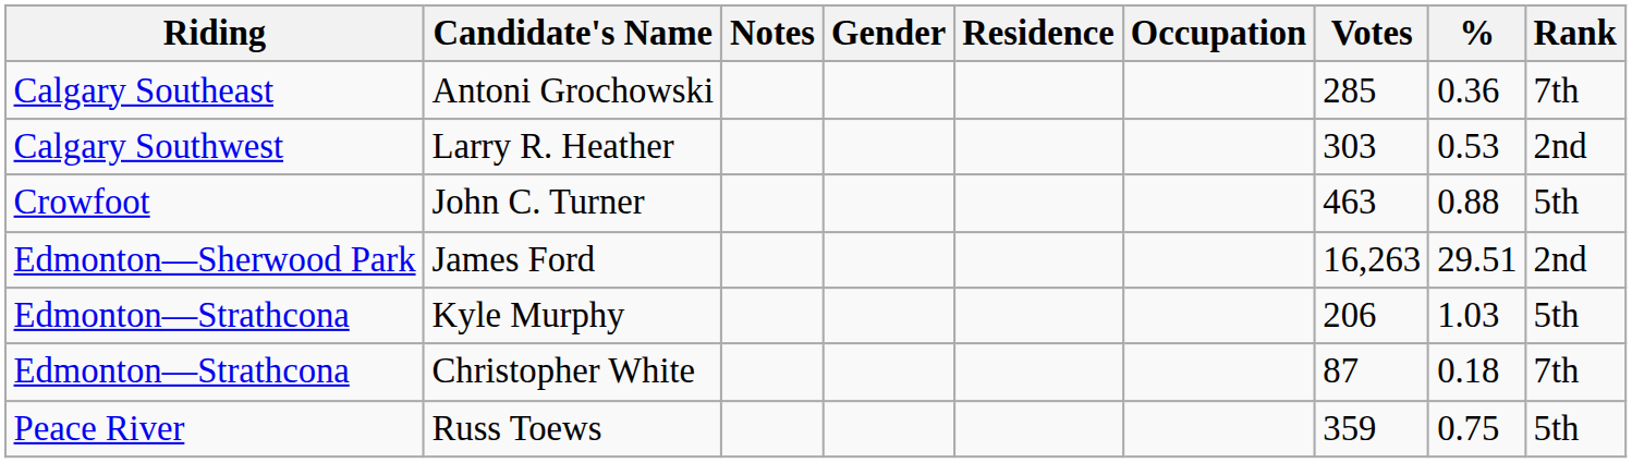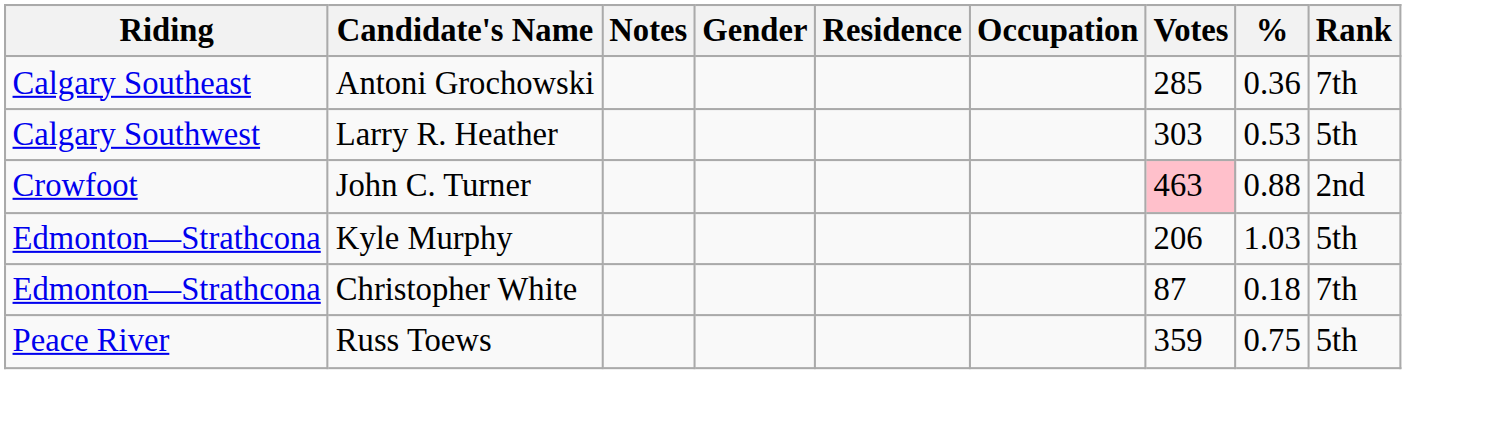Larry R. Heather | Rank: 2nd -> 5th
John C. Turner | Votes: no background -> pink background
John C. Turner | Rank: 5th -> 2nd
- row: Edmonton—Sherwood Park | James Ford | 16,263 | 29.51 | 2nd
